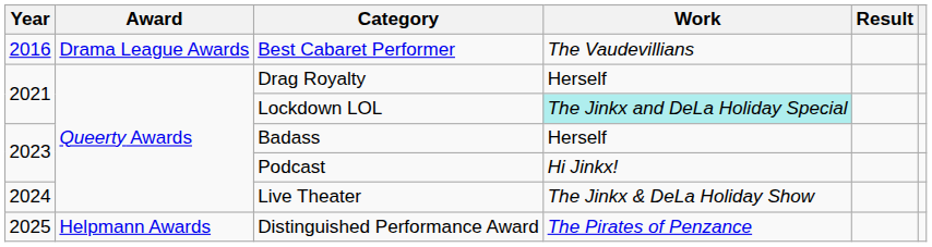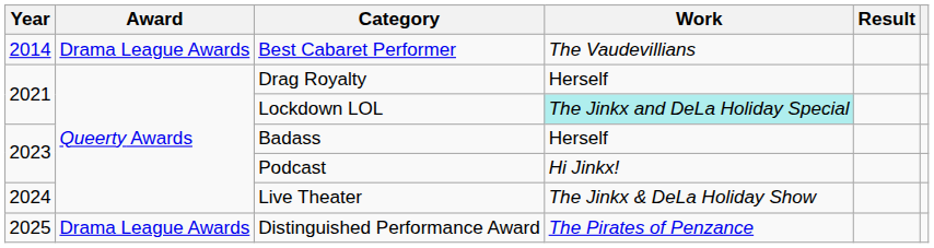Best Cabaret Performer | Year: 2016 -> 2014
Distinguished Performance Award | Award: Helpmann Awards -> Drama League Awards
